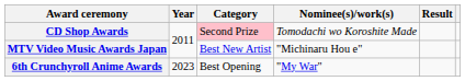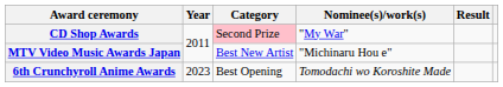CD Shop Awards | Nominee(s)/work(s): Tomodachi wo Koroshite Made -> "My War"
6th Crunchyroll Anime Awards | Nominee(s)/work(s): "My War" -> Tomodachi wo Koroshite Made
